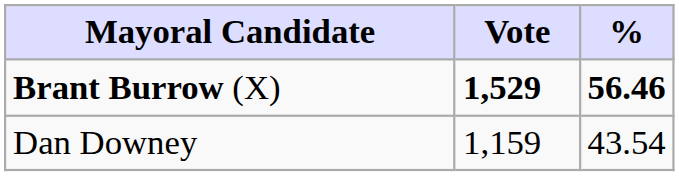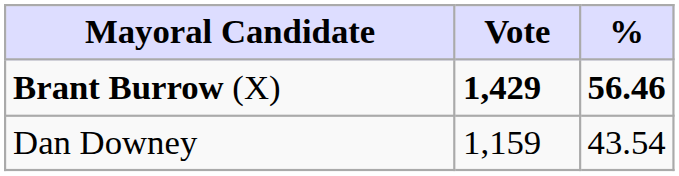Brant Burrow (X) | Vote: 1,529 -> 1,429
